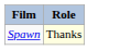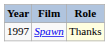+ column: Year | 1997
